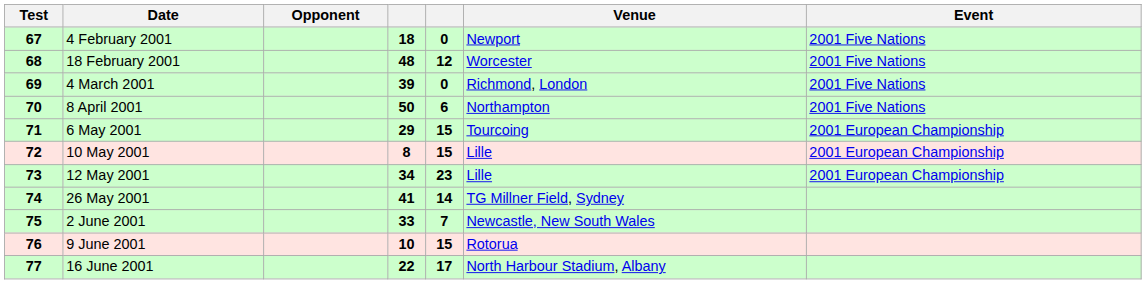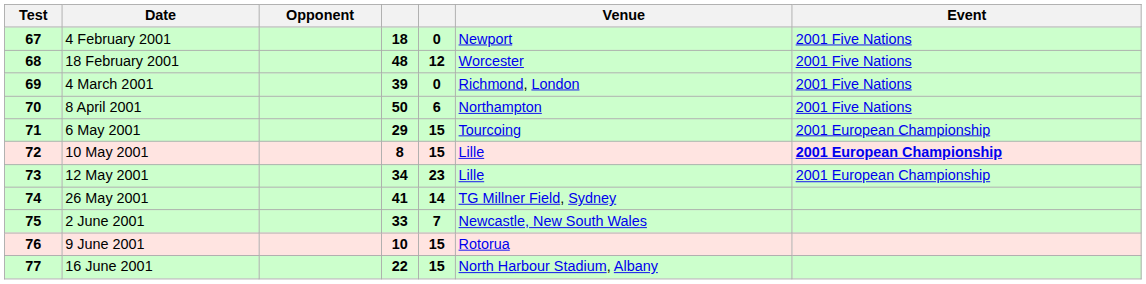10 May 2001 | Event: normal -> bold
16 June 2001 | column 5: 17 -> 15
